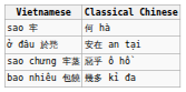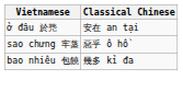- row: sao 牢 | 何 hà
